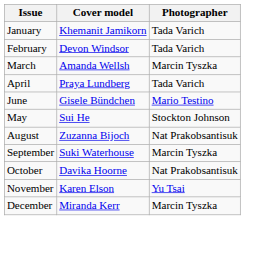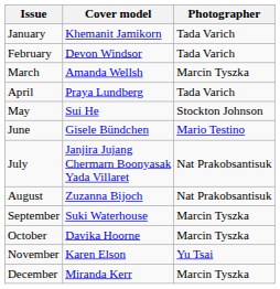rows swapped: May <-> June
+ row: July | Janjira Jujang Chermarn Boonyasak Yada Villaret | Nat Prakobsantisuk
October | Photographer: Nat Prakobsantisuk -> Marcin Tyszka
